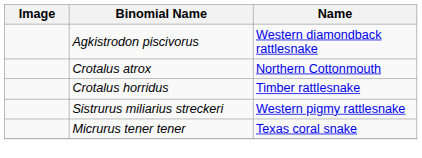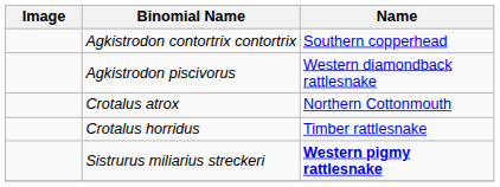+ row: Agkistrodon contortrix contortrix | Southern copperhead
Sistrurus miliarius streckeri | Name: normal -> bold
- row: Micrurus tener tener | Texas coral snake
